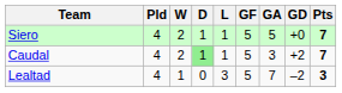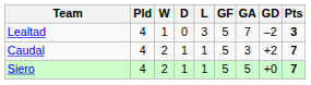rows swapped: Siero <-> Lealtad
Caudal | D: lightgreen background -> no background
